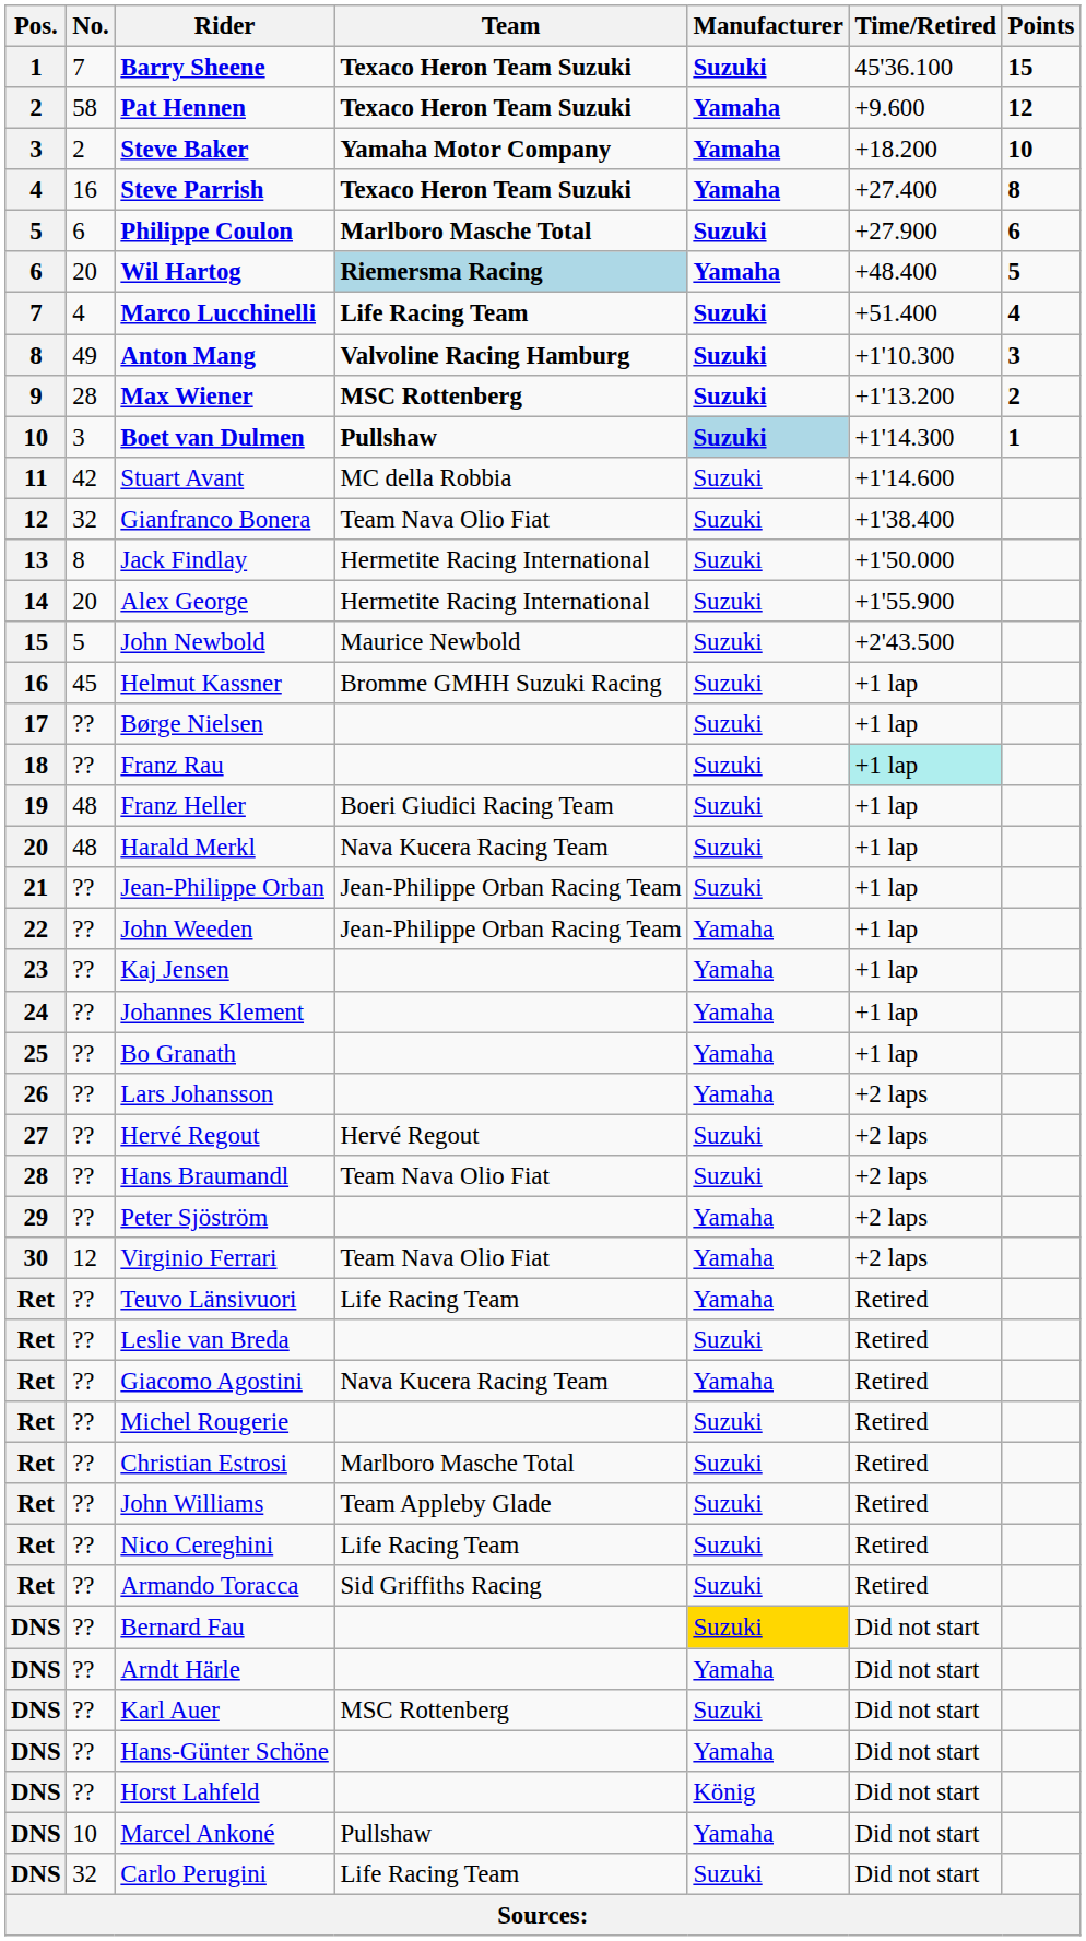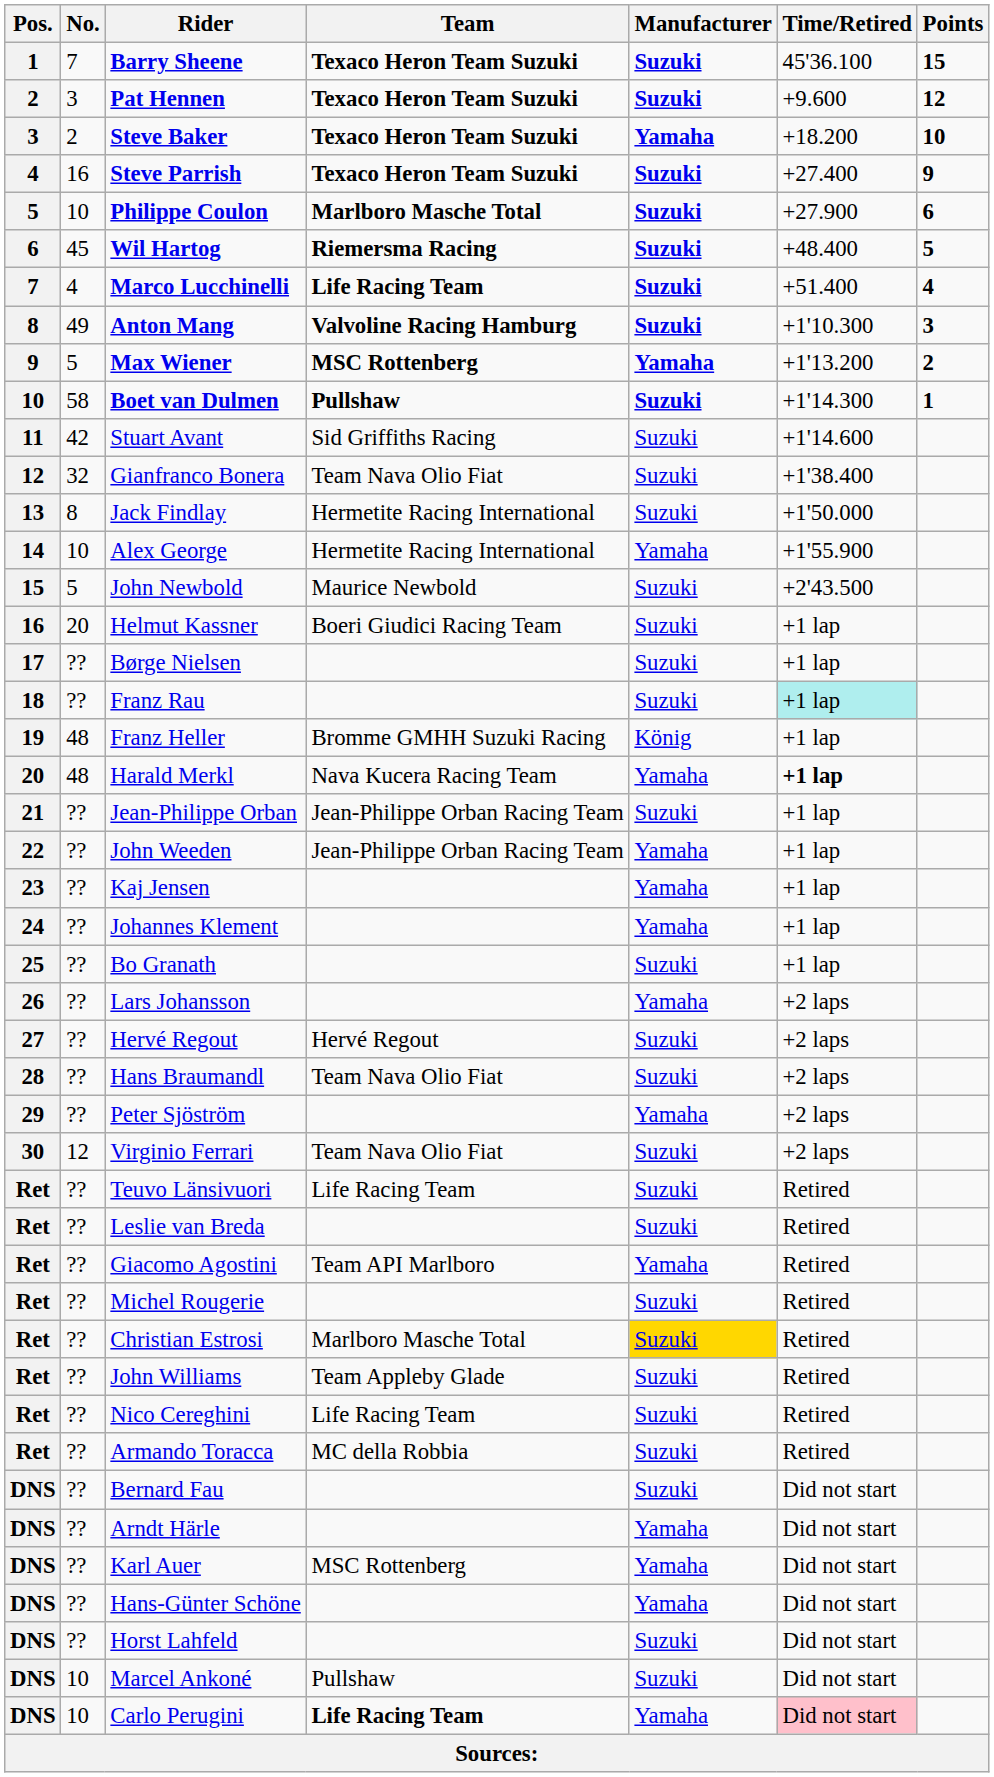Pat Hennen | No.: 58 -> 3
Pat Hennen | Manufacturer: Yamaha -> Suzuki
Steve Baker | Team: Yamaha Motor Company -> Texaco Heron Team Suzuki
Steve Parrish | Manufacturer: Yamaha -> Suzuki
Steve Parrish | Points: 8 -> 9
Philippe Coulon | No.: 6 -> 10
Wil Hartog | No.: 20 -> 45
Wil Hartog | Team: lightblue background -> no background
Wil Hartog | Manufacturer: Yamaha -> Suzuki
Max Wiener | No.: 28 -> 5
Max Wiener | Manufacturer: Suzuki -> Yamaha
Boet van Dulmen | No.: 3 -> 58
Boet van Dulmen | Manufacturer: lightblue background -> no background
Stuart Avant | Team: MC della Robbia -> Sid Griffiths Racing
Alex George | No.: 20 -> 10
Alex George | Manufacturer: Suzuki -> Yamaha
Helmut Kassner | No.: 45 -> 20
Helmut Kassner | Team: Bromme GMHH Suzuki Racing -> Boeri Giudici Racing Team
Franz Heller | Team: Boeri Giudici Racing Team -> Bromme GMHH Suzuki Racing
Franz Heller | Manufacturer: Suzuki -> König
Harald Merkl | Manufacturer: Suzuki -> Yamaha
Harald Merkl | Time/Retired: normal -> bold
Bo Granath | Manufacturer: Yamaha -> Suzuki
Virginio Ferrari | Manufacturer: Yamaha -> Suzuki
Teuvo Länsivuori | Manufacturer: Yamaha -> Suzuki
Giacomo Agostini | Team: Nava Kucera Racing Team -> Team API Marlboro
Christian Estrosi | Manufacturer: no background -> gold background
Armando Toracca | Team: Sid Griffiths Racing -> MC della Robbia
Bernard Fau | Manufacturer: gold background -> no background
Karl Auer | Manufacturer: Suzuki -> Yamaha
Horst Lahfeld | Manufacturer: König -> Suzuki
Marcel Ankoné | Manufacturer: Yamaha -> Suzuki
Carlo Perugini | No.: 32 -> 10
Carlo Perugini | Team: normal -> bold
Carlo Perugini | Manufacturer: Suzuki -> Yamaha
Carlo Perugini | Time/Retired: no background -> pink background
